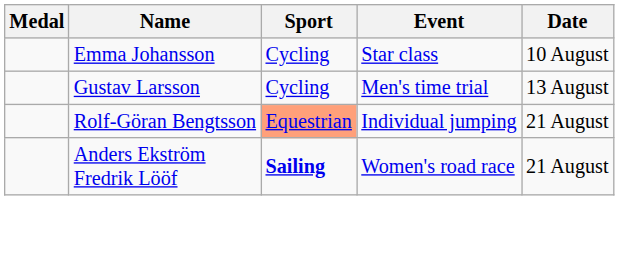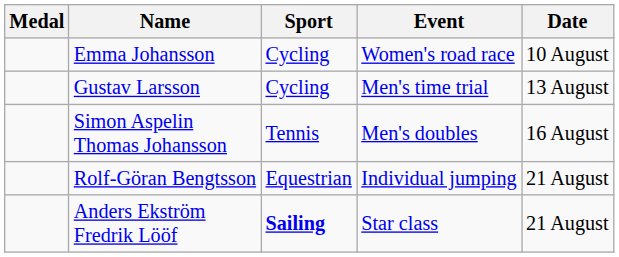Emma Johansson | Event: Star class -> Women's road race
+ row: Simon Aspelin Thomas Johansson | Tennis | Men's doubles | 16 August
Rolf-Göran Bengtsson | Sport: lightsalmon background -> no background
Anders Ekström Fredrik Lööf | Event: Women's road race -> Star class
